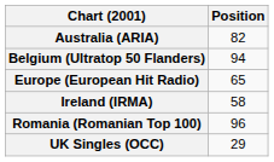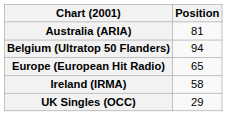Australia (ARIA) | Position: 82 -> 81
- row: Romania (Romanian Top 100) | 96
